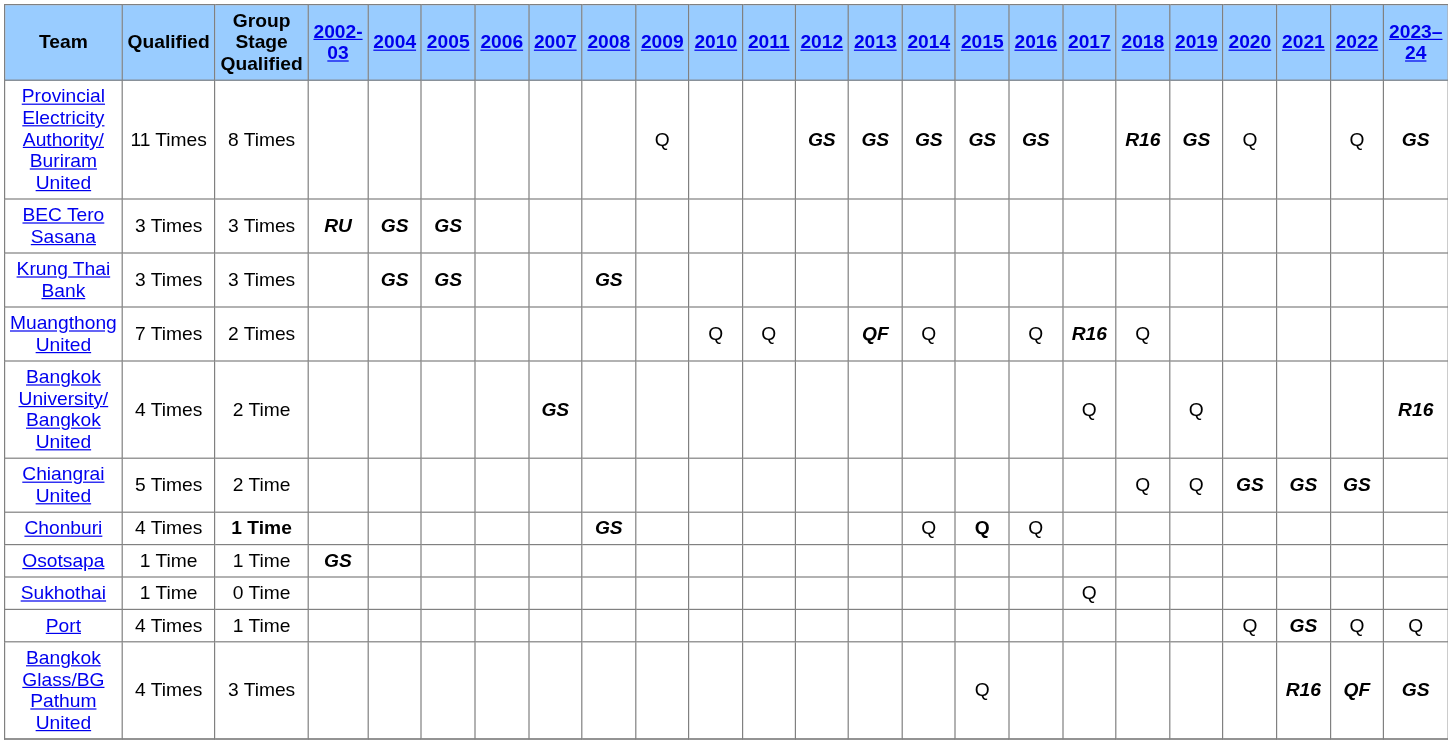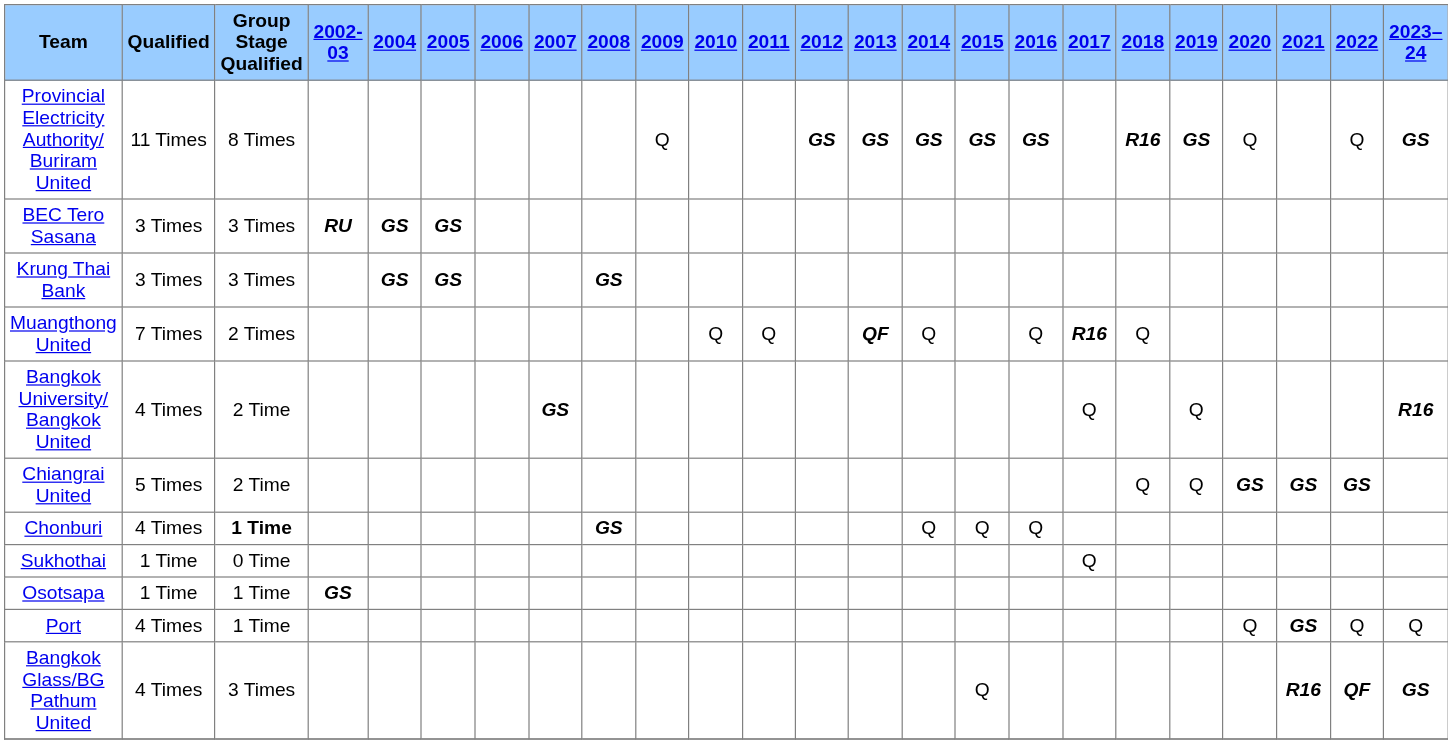Chonburi | 2015: bold -> normal
rows swapped: Osotsapa <-> Sukhothai
